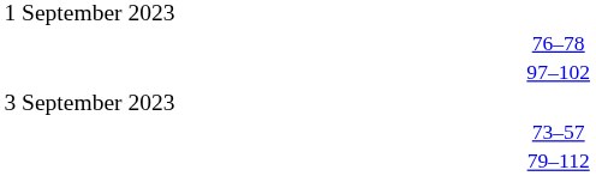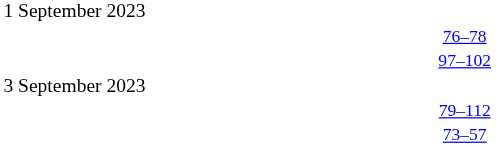rows swapped: 73–57 <-> 79–112
